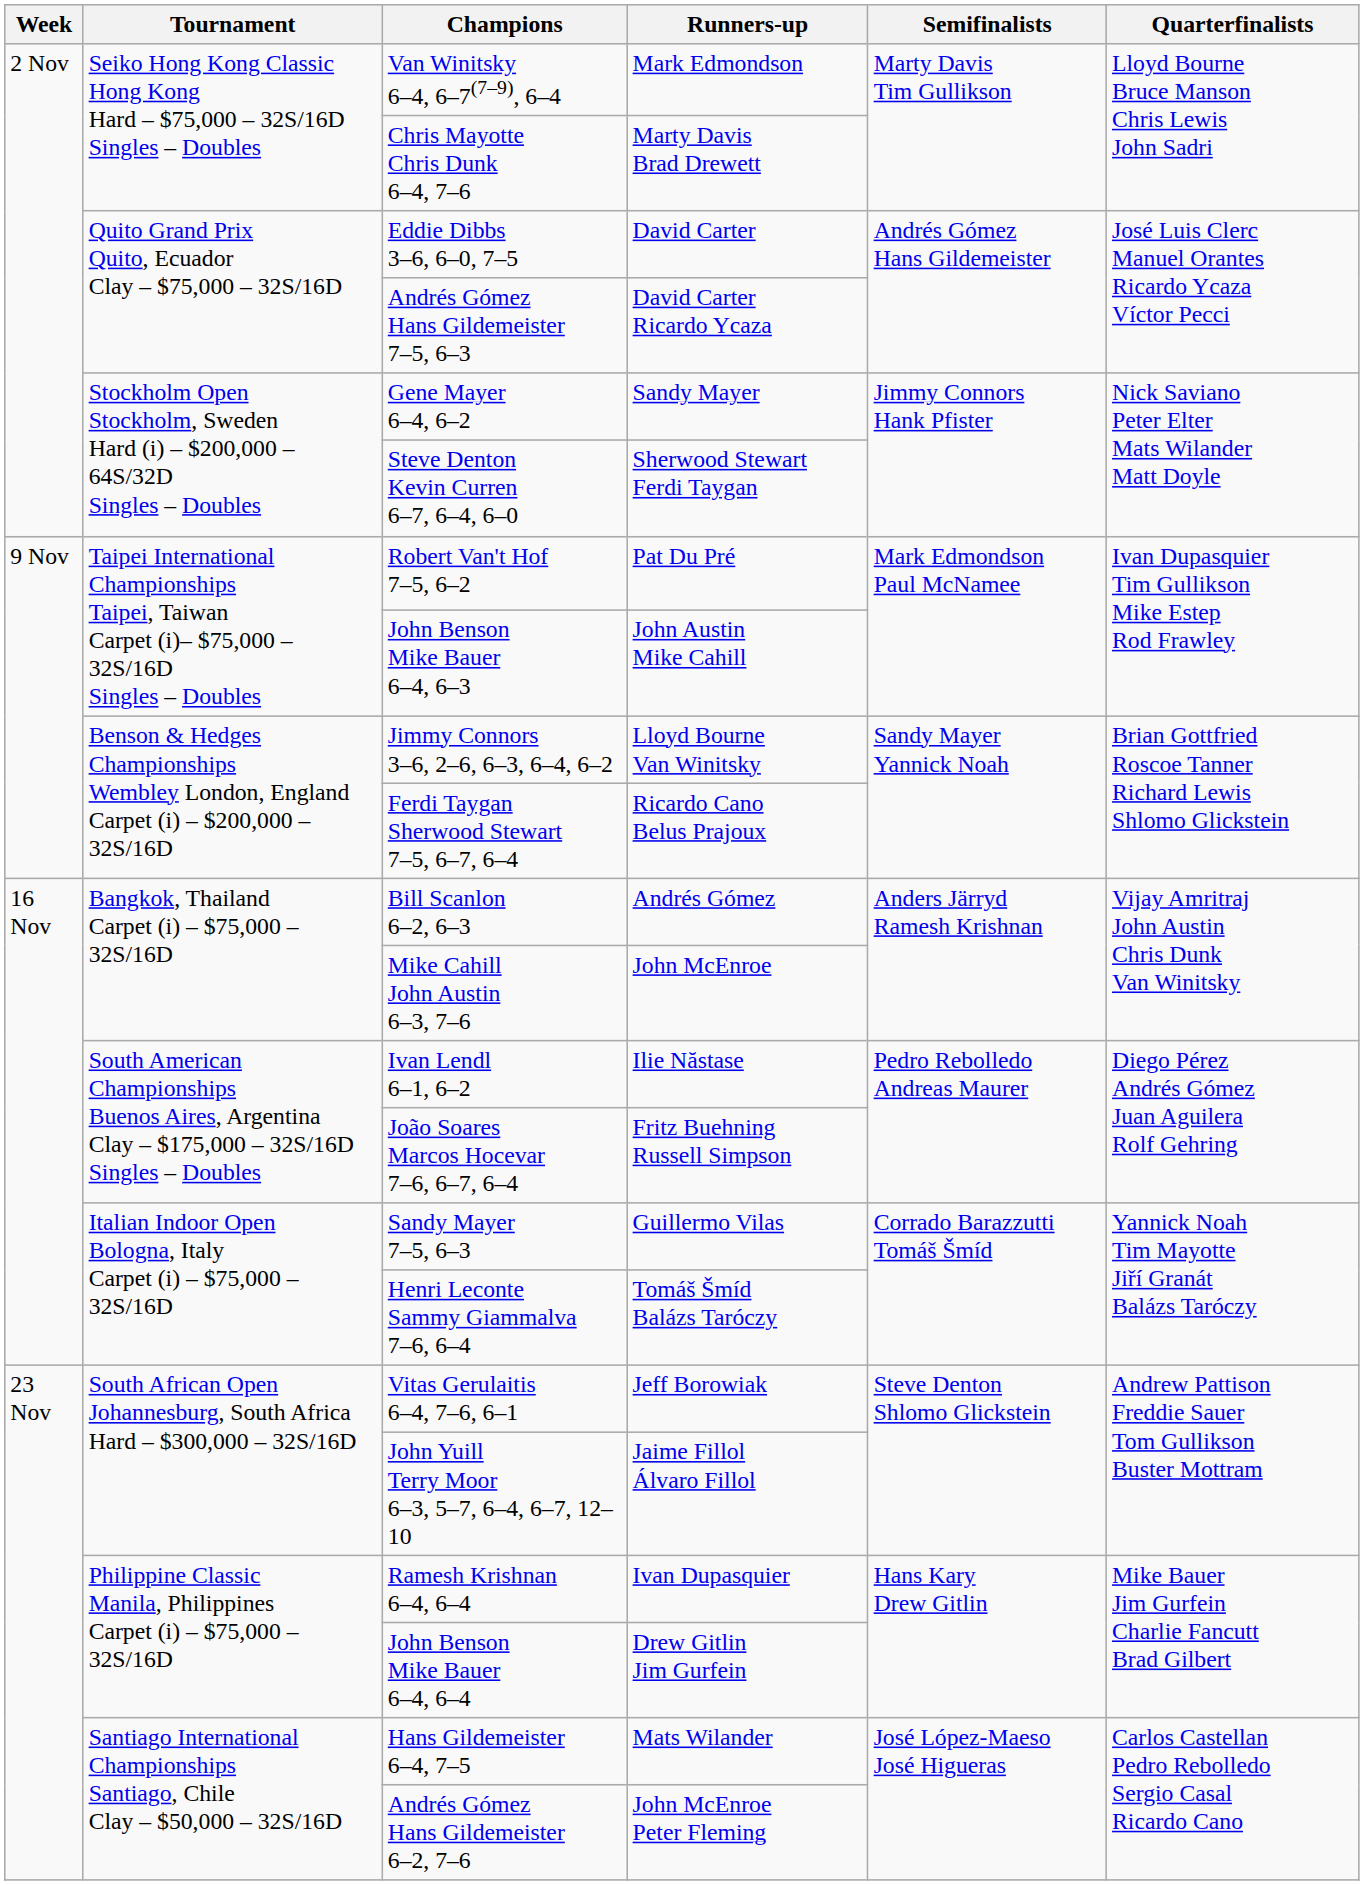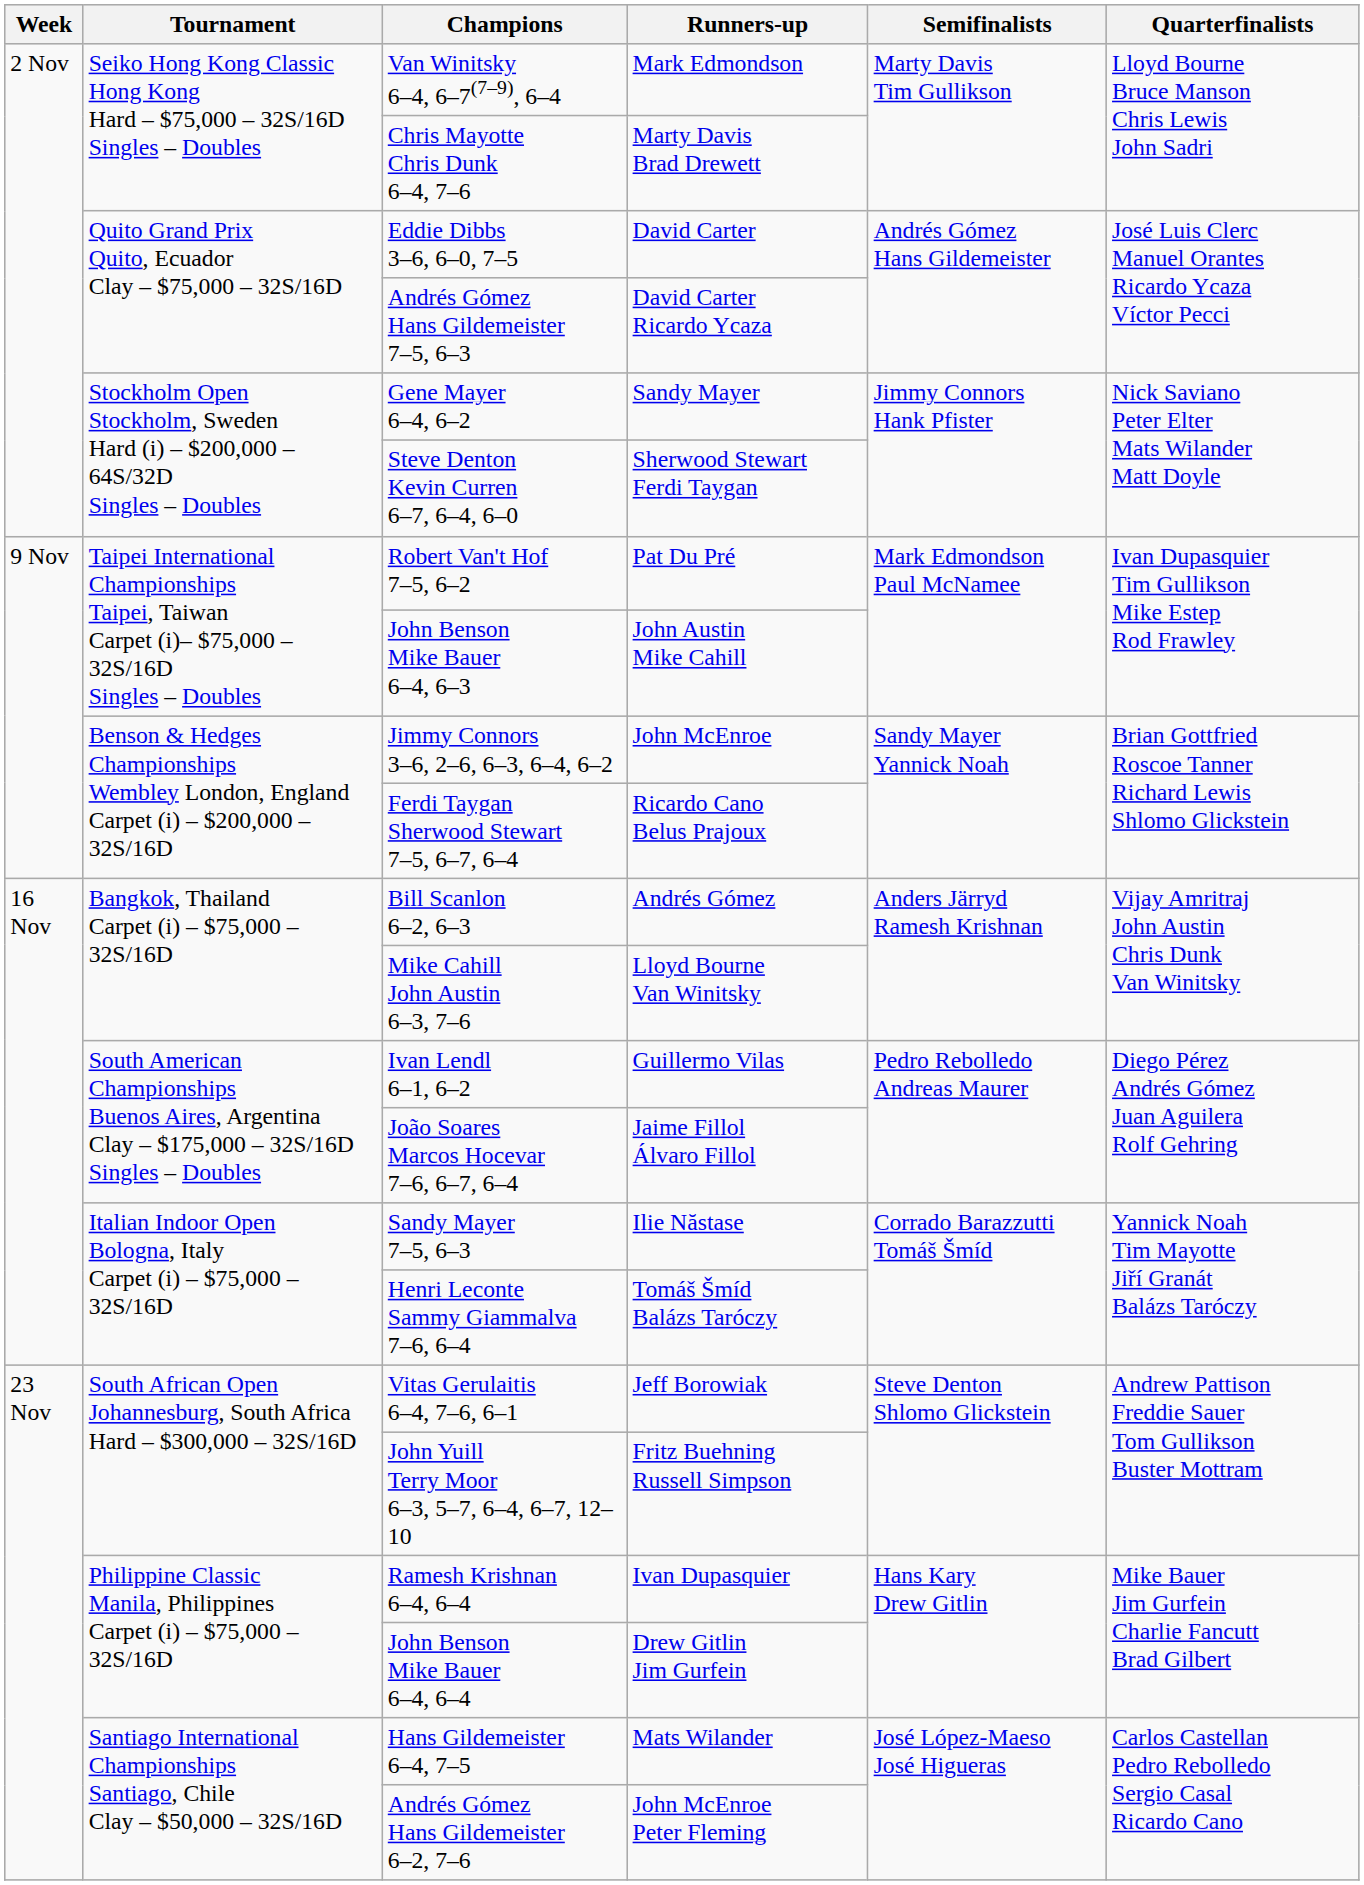Jimmy Connors 3–6, 2–6, 6–3, 6–4, 6–2 | Runners-up: Lloyd Bourne Van Winitsky -> John McEnroe
Mike Cahill John Austin 6–3, 7–6 | Runners-up: John McEnroe -> Lloyd Bourne Van Winitsky
Ivan Lendl 6–1, 6–2 | Runners-up: Ilie Năstase -> Guillermo Vilas
João Soares Marcos Hocevar 7–6, 6–7, 6–4 | Runners-up: Fritz Buehning Russell Simpson -> Jaime Fillol Álvaro Fillol
Sandy Mayer 7–5, 6–3 | Runners-up: Guillermo Vilas -> Ilie Năstase
John Yuill Terry Moor 6–3, 5–7, 6–4, 6–7, 12–10 | Runners-up: Jaime Fillol Álvaro Fillol -> Fritz Buehning Russell Simpson
